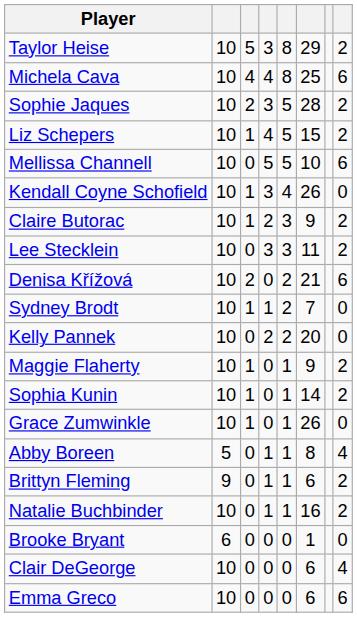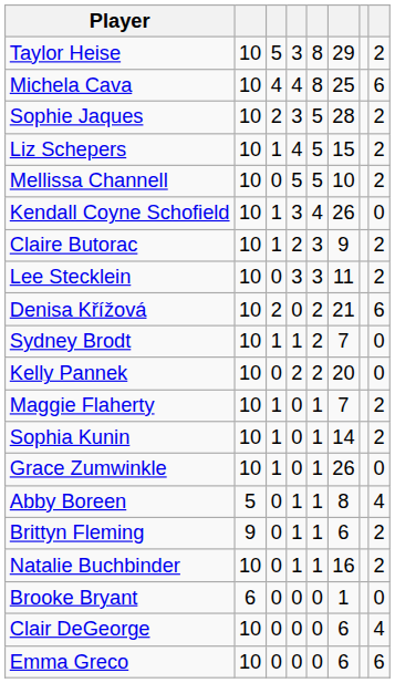Mellissa Channell | column 8: 6 -> 2
Maggie Flaherty | column 6: 9 -> 7
